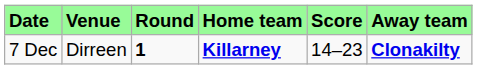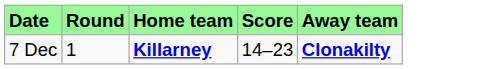- column: Venue | Dirreen
7 Dec | Round: bold -> normal
